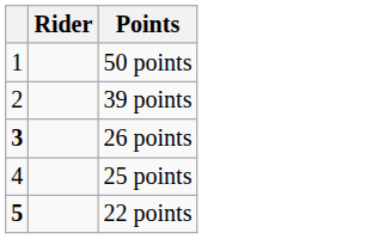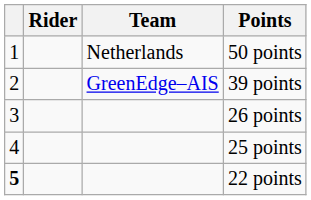+ column: Team | Netherlands | GreenEdge–AIS
26 points | column 1: bold -> normal
